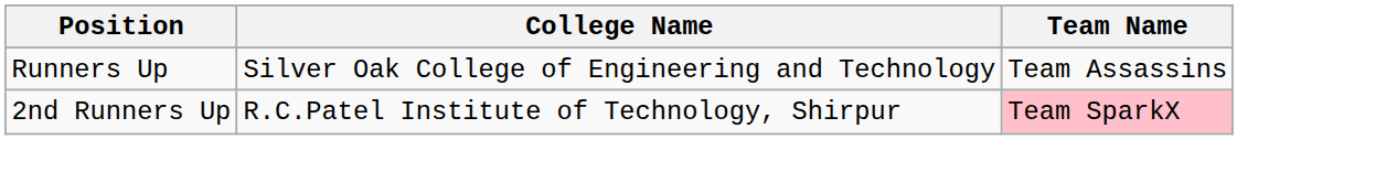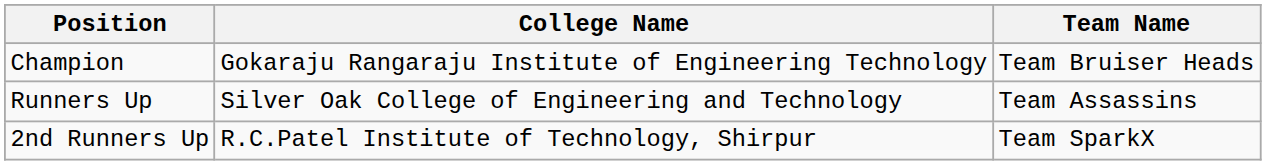+ row: Champion | Gokaraju Rangaraju Institute of Engineering Technology | Team Bruiser Heads
2nd Runners Up | Team Name: pink background -> no background
